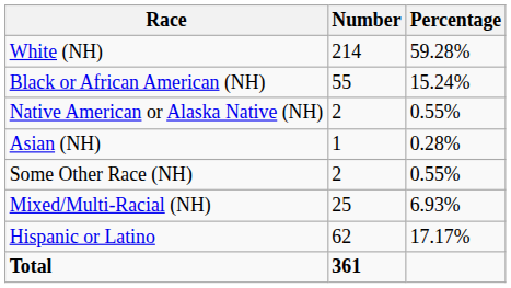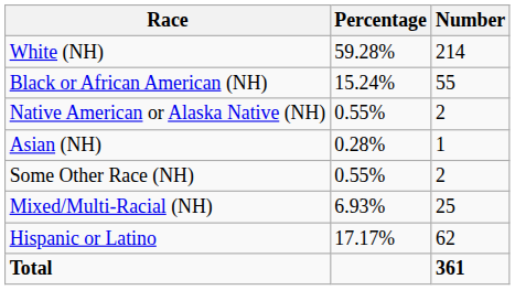columns swapped: Number <-> Percentage
